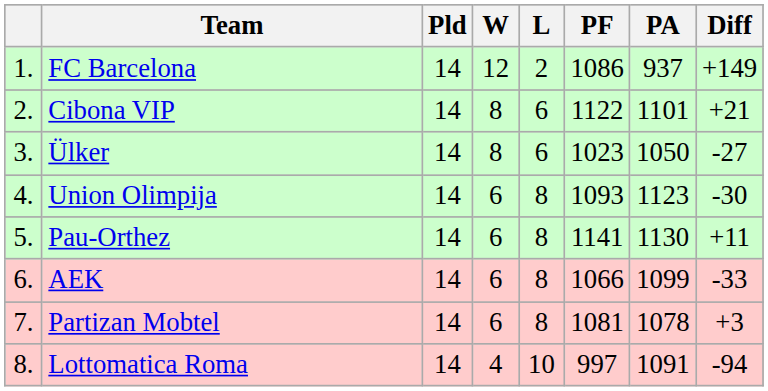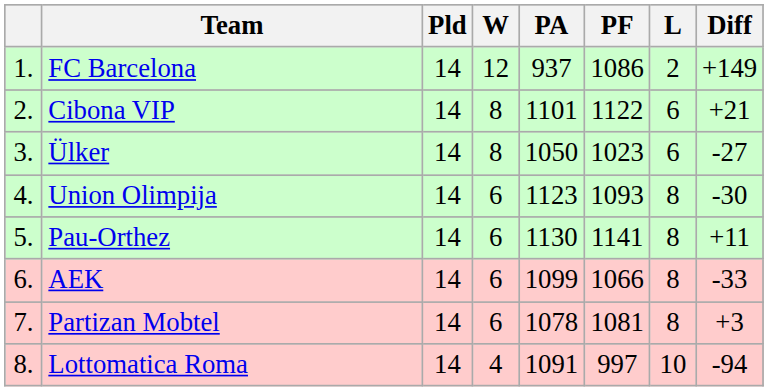columns swapped: L <-> PA
